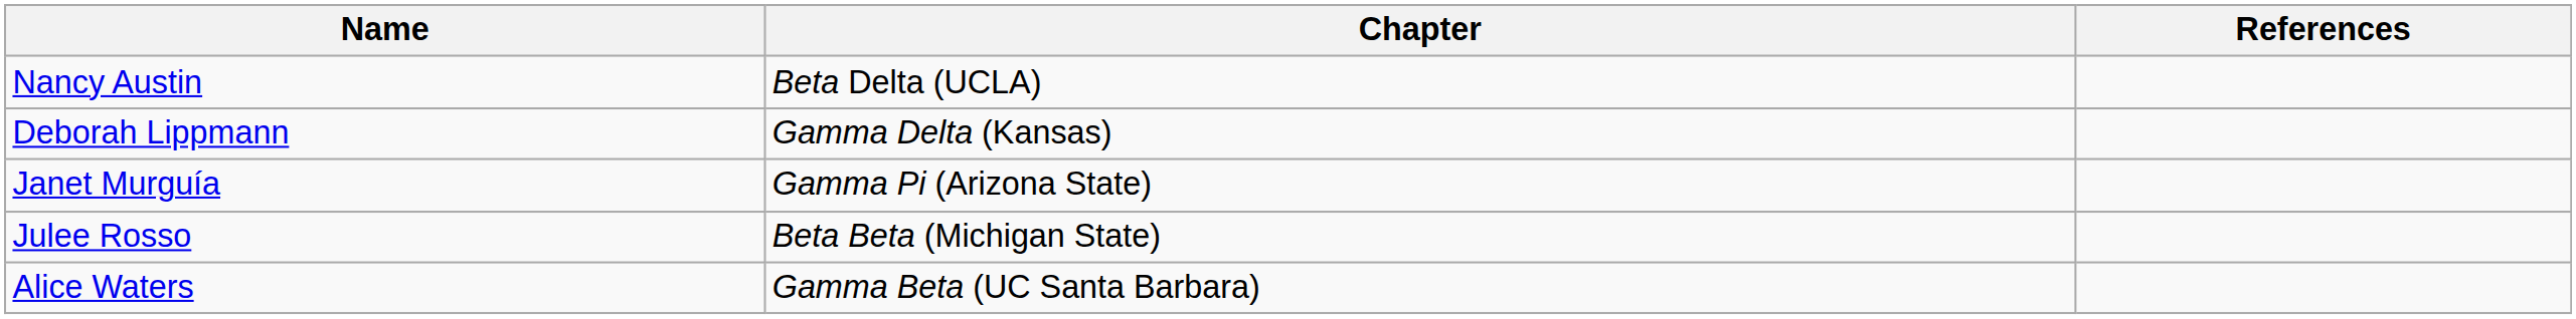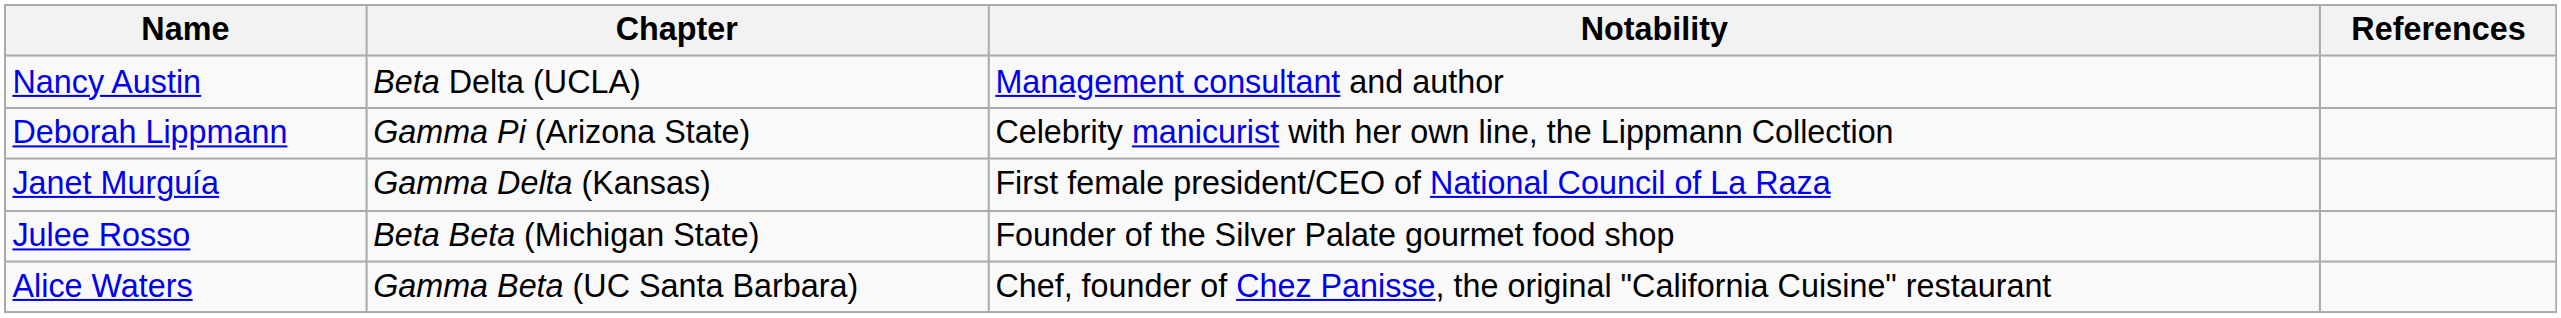+ column: Notability | Management consultant and author | Celebrity manicurist with her own line, the Lippmann Collection | First female president/CEO of National Council of La Raza | Founder of the Silver Palate gourmet food shop | Chef, founder of Chez Panisse, the original "California Cuisine" restaurant
Deborah Lippmann | Chapter: Gamma Delta (Kansas) -> Gamma Pi (Arizona State)
Janet Murguía | Chapter: Gamma Pi (Arizona State) -> Gamma Delta (Kansas)
